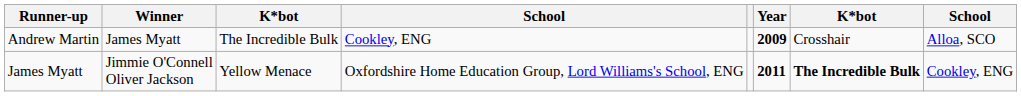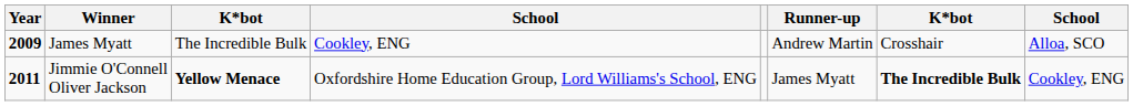columns swapped: Year <-> Runner-up
Jimmie O'Connell Oliver Jackson | column 3: normal -> bold
